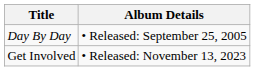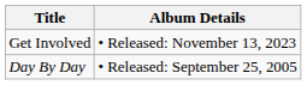rows swapped: Get Involved <-> Day By Day
